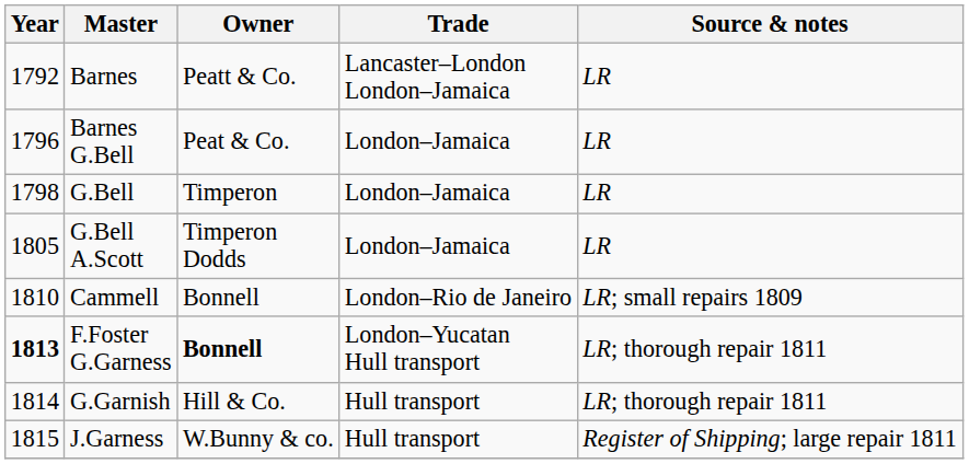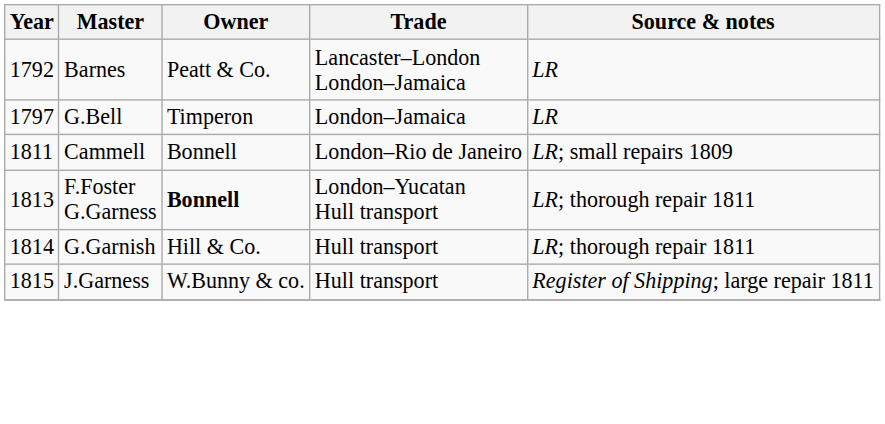- row: 1796 | Barnes G.Bell | Peat & Co. | London–Jamaica | LR
G.Bell | Year: 1798 -> 1797
- row: 1805 | G.Bell A.Scott | Timperon Dodds | London–Jamaica | LR
Cammell | Year: 1810 -> 1811
F.Foster G.Garness | Year: bold -> normal
